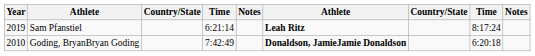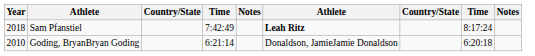Sam Pfanstiel | Year: 2019 -> 2018
Sam Pfanstiel | column 4: 6:21:14 -> 7:42:49
Goding, BryanBryan Goding | column 4: 7:42:49 -> 6:21:14
Goding, BryanBryan Goding | column 6: bold -> normal
